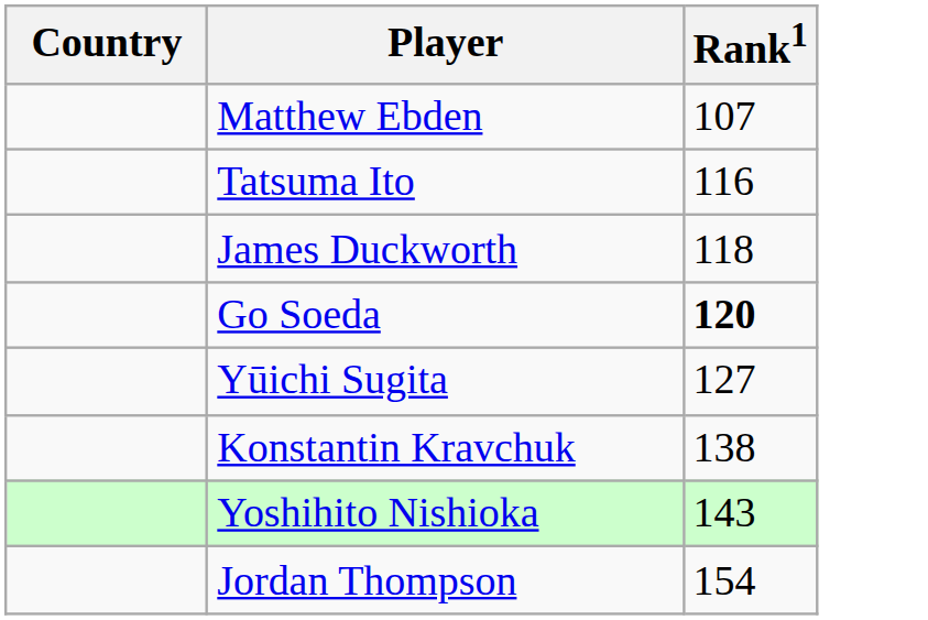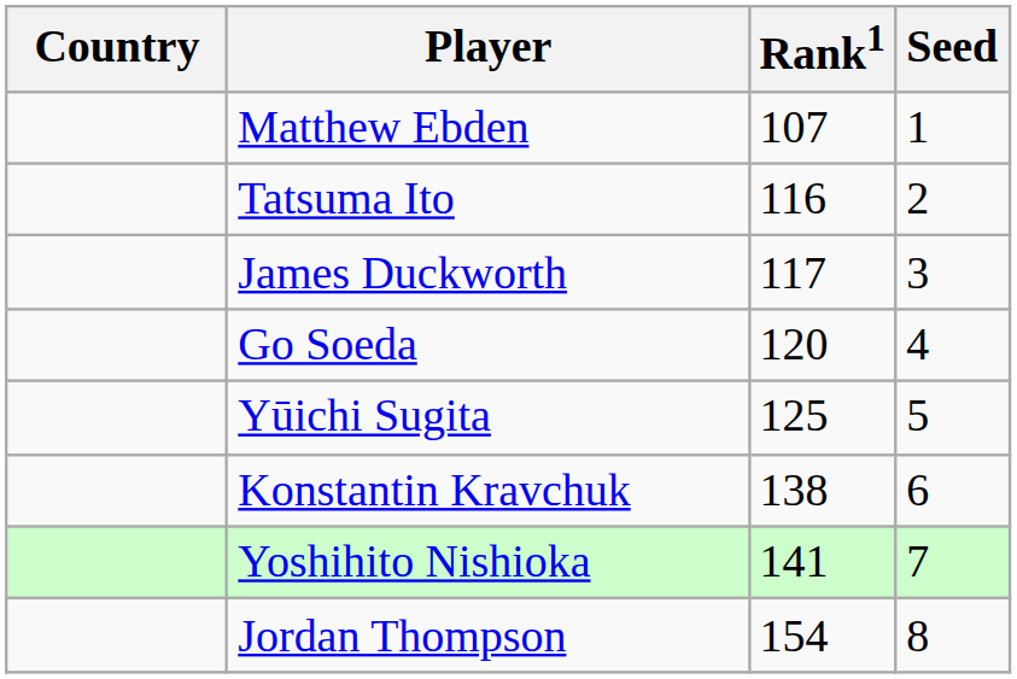+ column: Seed | 1 | 2 | 3 | 4 | 5 | 6 | 7 | 8
James Duckworth | Rank1: 118 -> 117
Go Soeda | Rank1: bold -> normal
Yūichi Sugita | Rank1: 127 -> 125
Yoshihito Nishioka | Rank1: 143 -> 141
